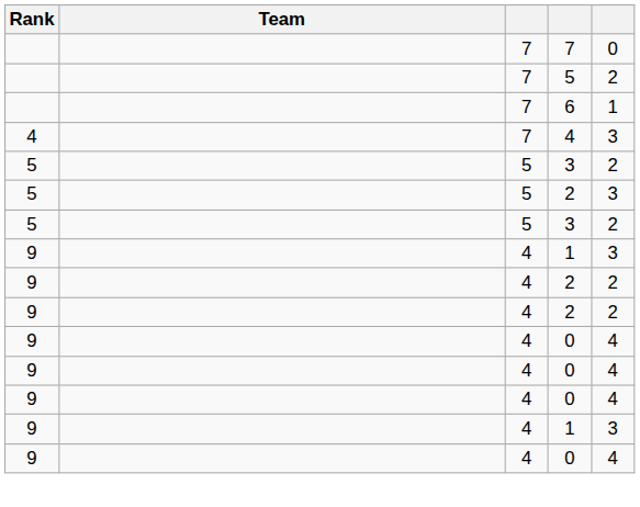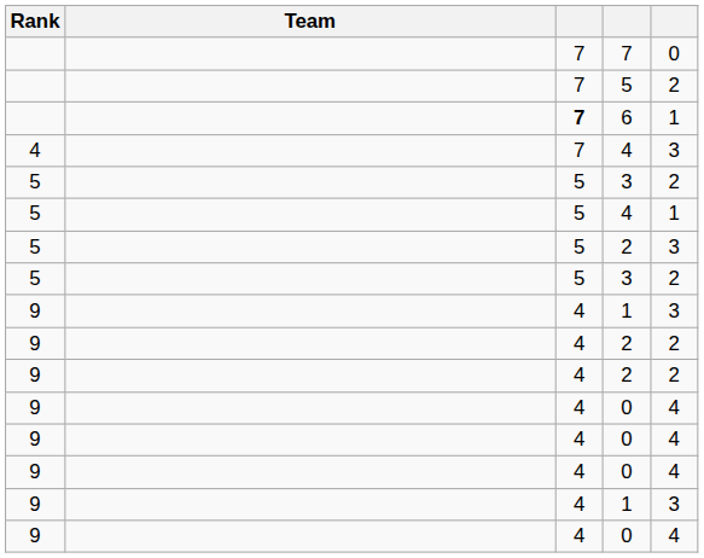6 | column 3: normal -> bold
+ row: 5 | 5 | 4 | 1
